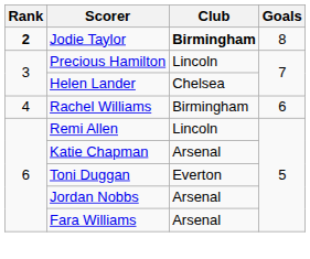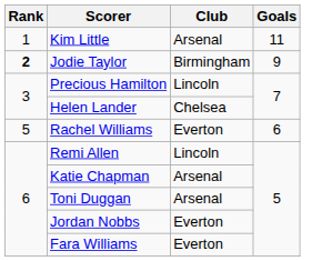+ row: 1 | Kim Little | Arsenal | 11
Jodie Taylor | Club: bold -> normal
Jodie Taylor | Goals: 8 -> 9
Rachel Williams | Rank: 4 -> 5
Rachel Williams | Club: Birmingham -> Everton
Toni Duggan | Club: Everton -> Arsenal
Jordan Nobbs | Club: Arsenal -> Everton
Fara Williams | Club: Arsenal -> Everton
